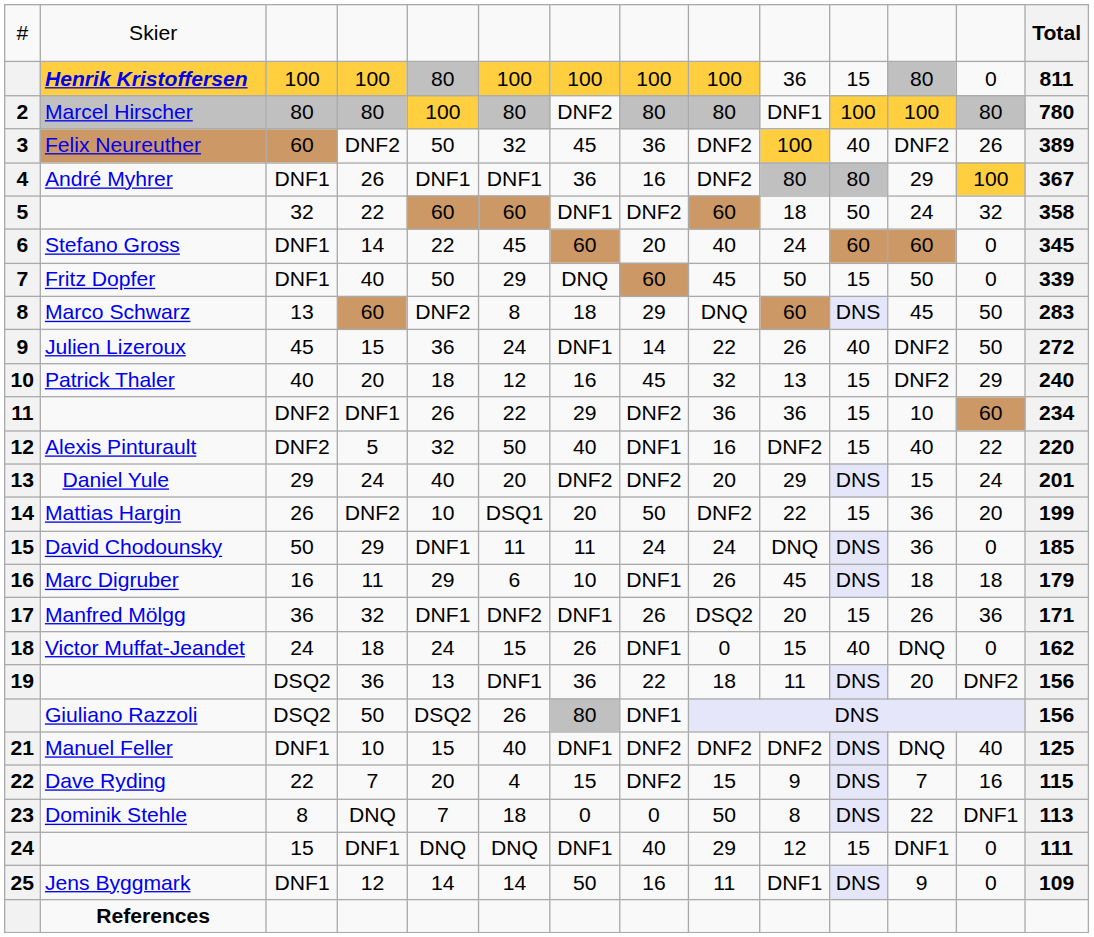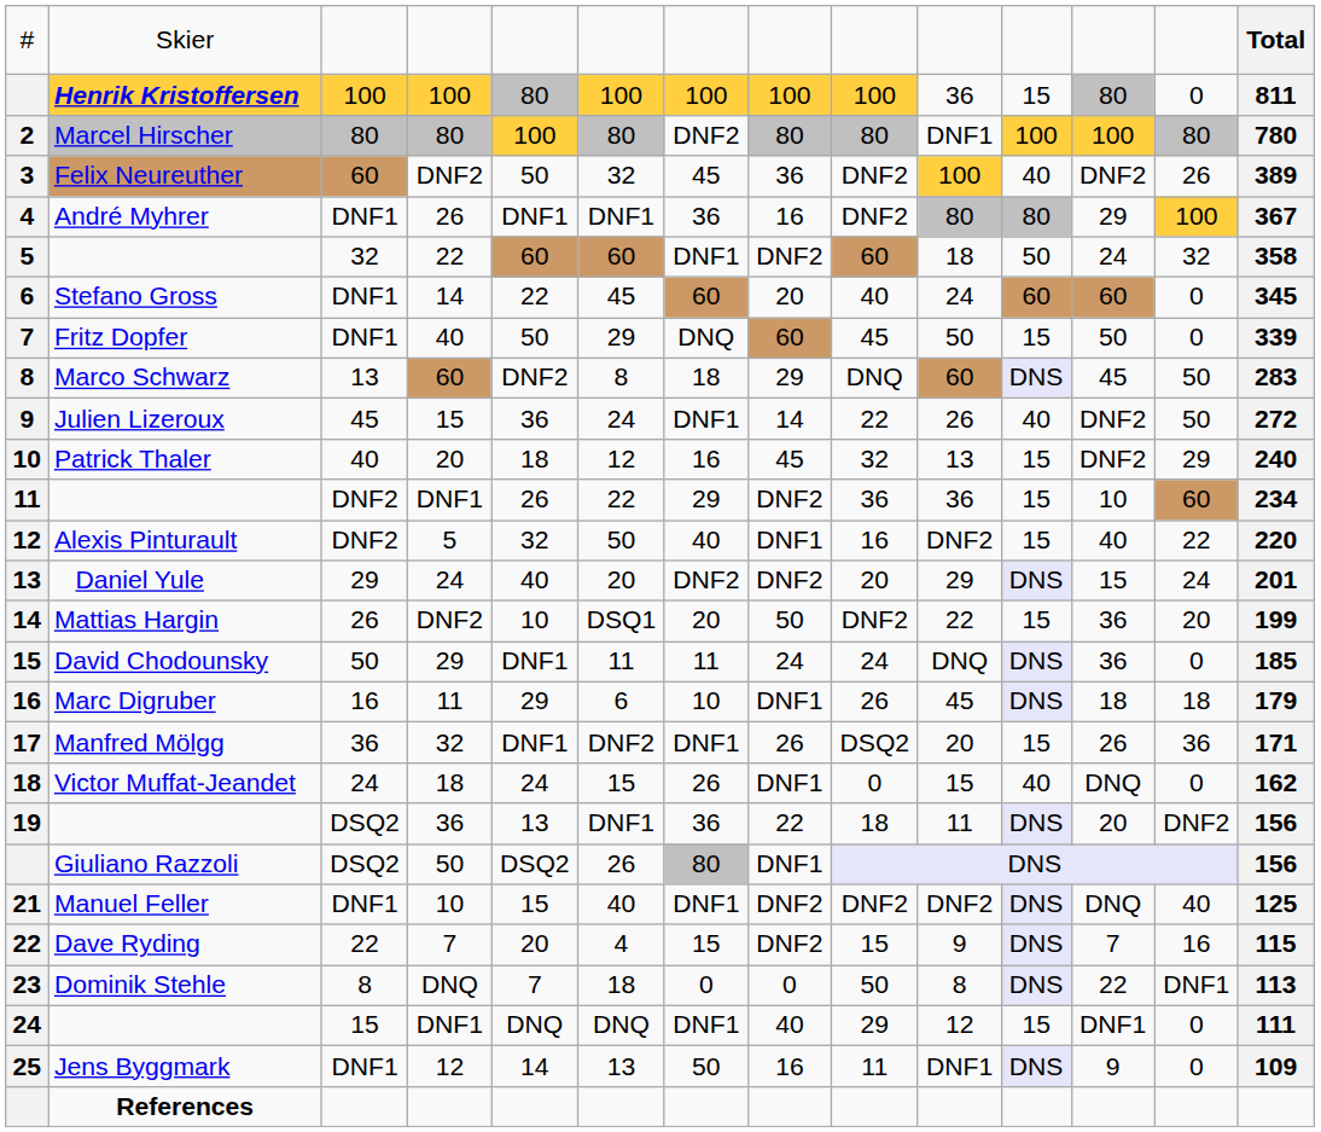25 | column 6: 14 -> 13
